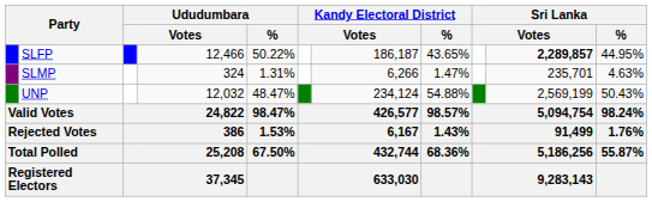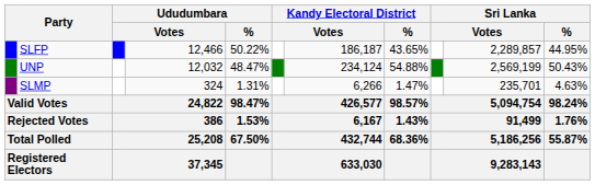SLFP | column 10: bold -> normal
rows swapped: UNP <-> SLMP
